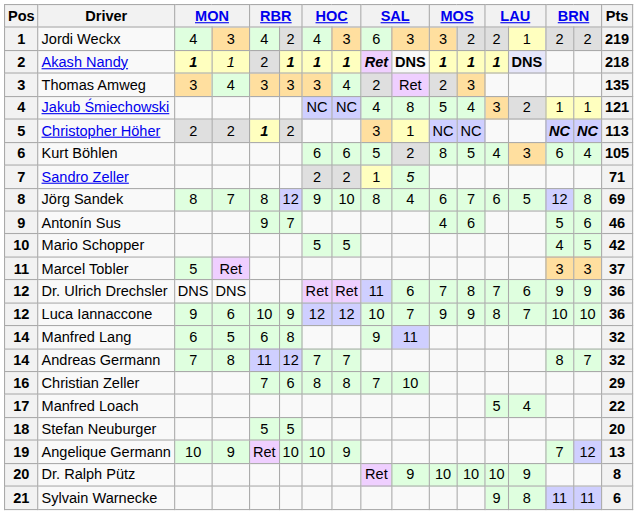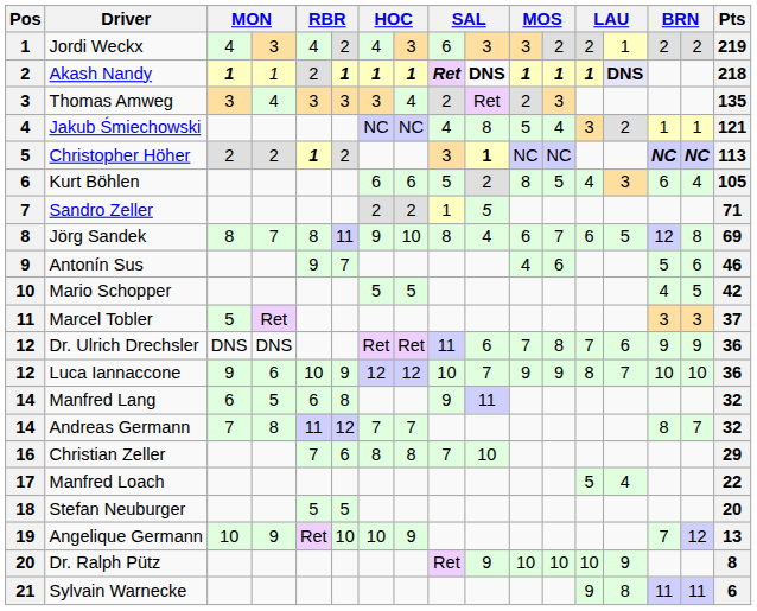Christopher Höher | column 10: normal -> bold
Jörg Sandek | column 6: 12 -> 11
